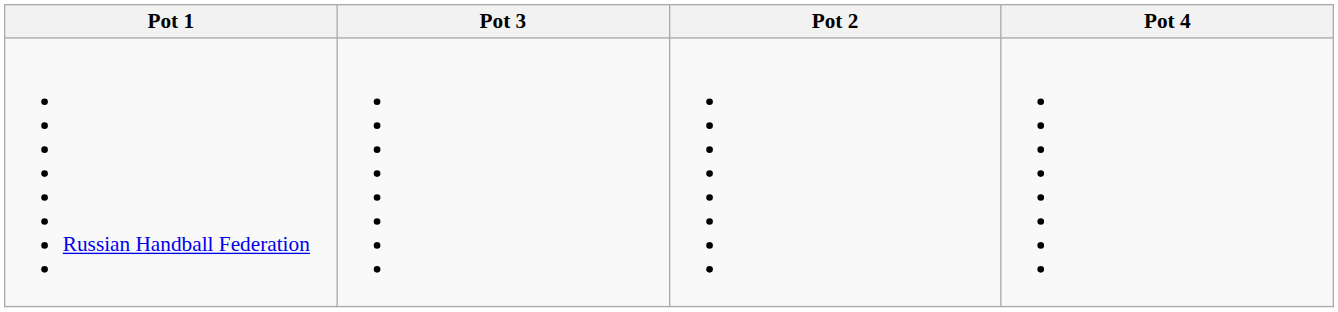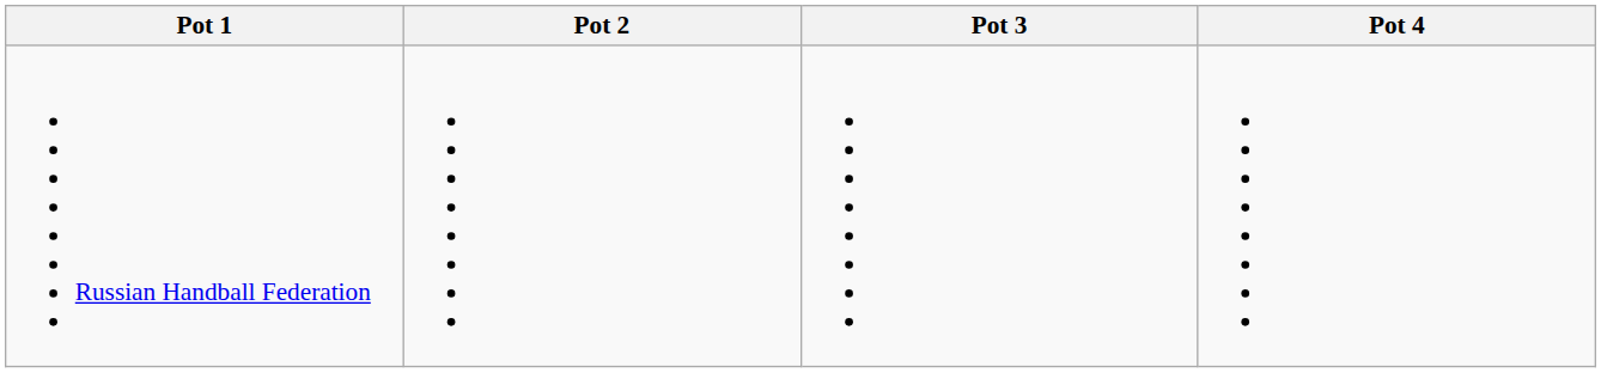columns swapped: Pot 2 <-> Pot 3
